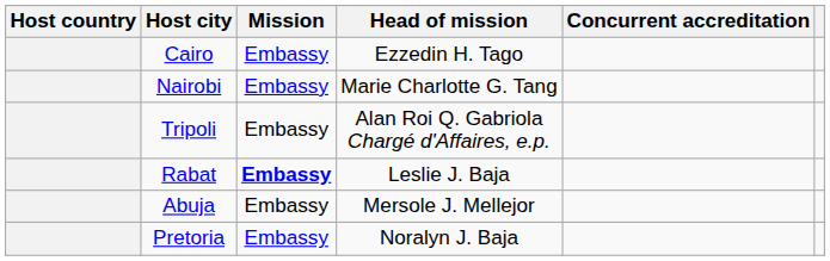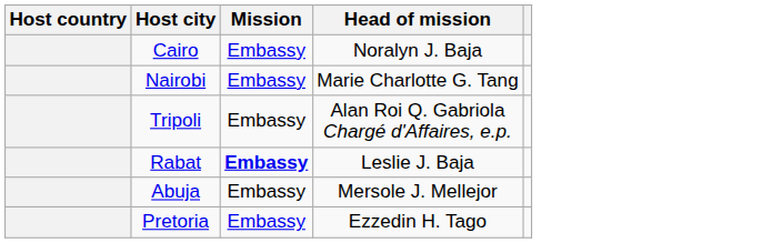- column: Concurrent accreditation
Cairo | Head of mission: Ezzedin H. Tago -> Noralyn J. Baja
Pretoria | Head of mission: Noralyn J. Baja -> Ezzedin H. Tago
